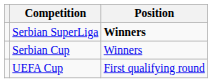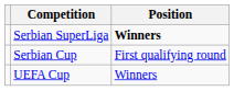Serbian Cup | Position: Winners -> First qualifying round
UEFA Cup | Position: First qualifying round -> Winners
